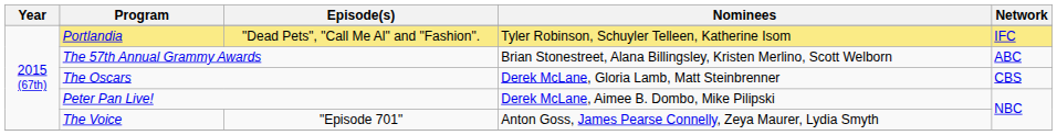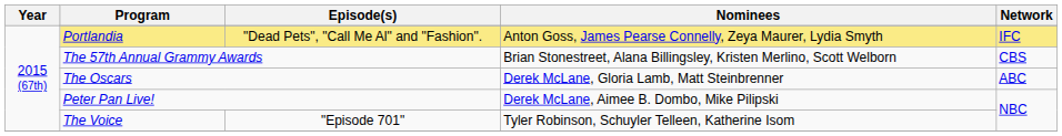Portlandia | Nominees: Tyler Robinson, Schuyler Telleen, Katherine Isom -> Anton Goss, James Pearse Connelly, Zeya Maurer, Lydia Smyth
The 57th Annual Grammy Awards | Network: ABC -> CBS
The Oscars | Network: CBS -> ABC
The Voice | Nominees: Anton Goss, James Pearse Connelly, Zeya Maurer, Lydia Smyth -> Tyler Robinson, Schuyler Telleen, Katherine Isom
